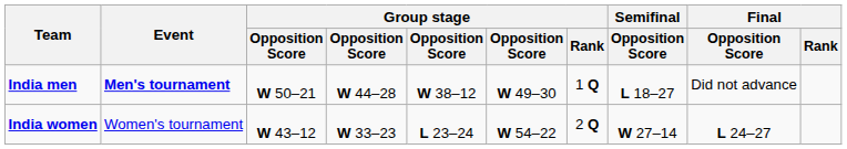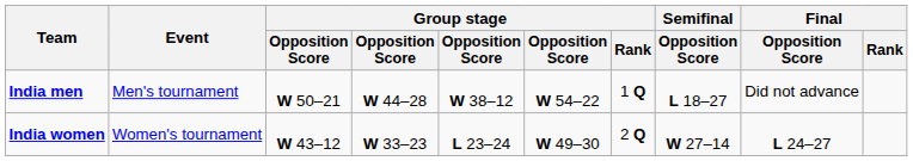India men | Event: bold -> normal
India men | column 6: W 49–30 -> W 54–22
India women | column 6: W 54–22 -> W 49–30
